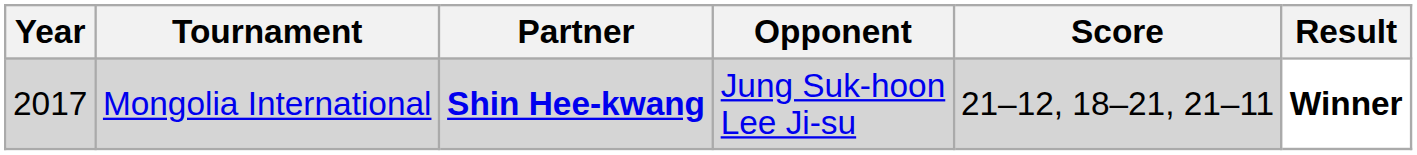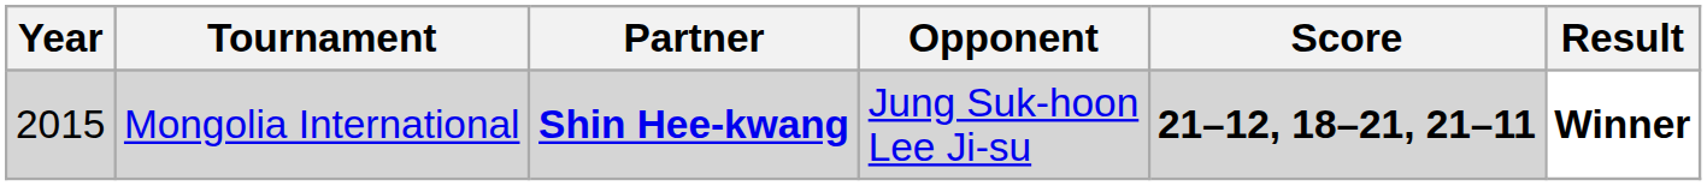Mongolia International | Year: 2017 -> 2015
Mongolia International | Score: normal -> bold
